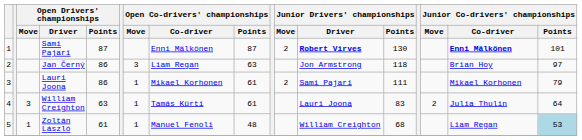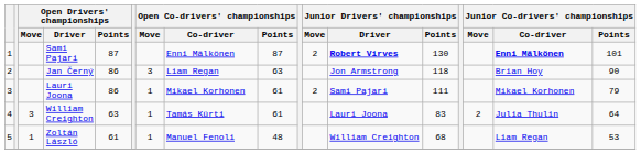Jan Černý | Junior Co-drivers' championships / Points: 97 -> 90
Zoltán László | Junior Co-drivers' championships / Points: lightblue background -> no background
